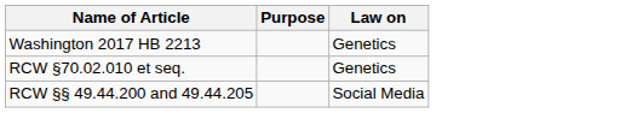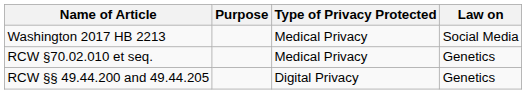+ column: Type of Privacy Protected | Medical Privacy | Medical Privacy | Digital Privacy
Washington 2017 HB 2213 | Law on: Genetics -> Social Media
RCW §§ 49.44.200 and 49.44.205 | Law on: Social Media -> Genetics
